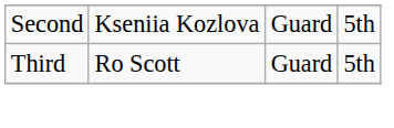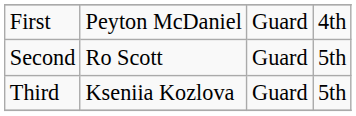+ row: First | Peyton McDaniel | Guard | 4th
Second | column 2: Kseniia Kozlova -> Ro Scott
Third | column 2: Ro Scott -> Kseniia Kozlova
